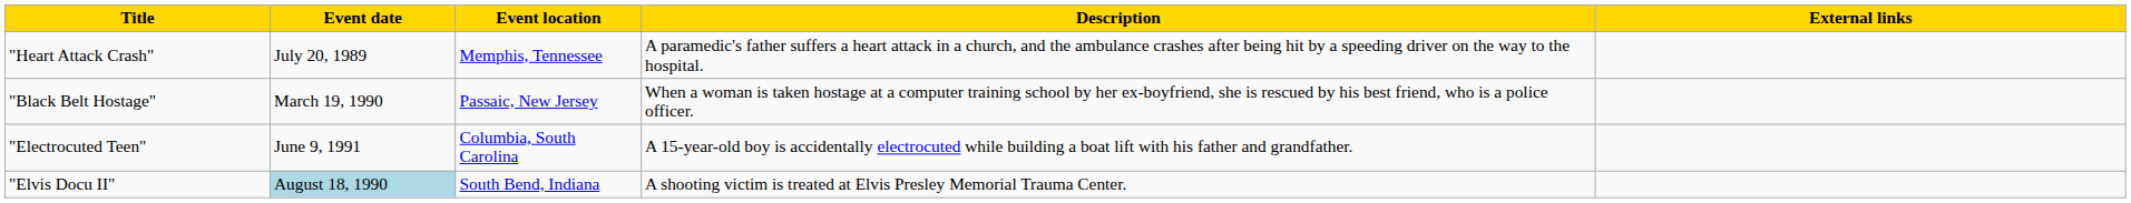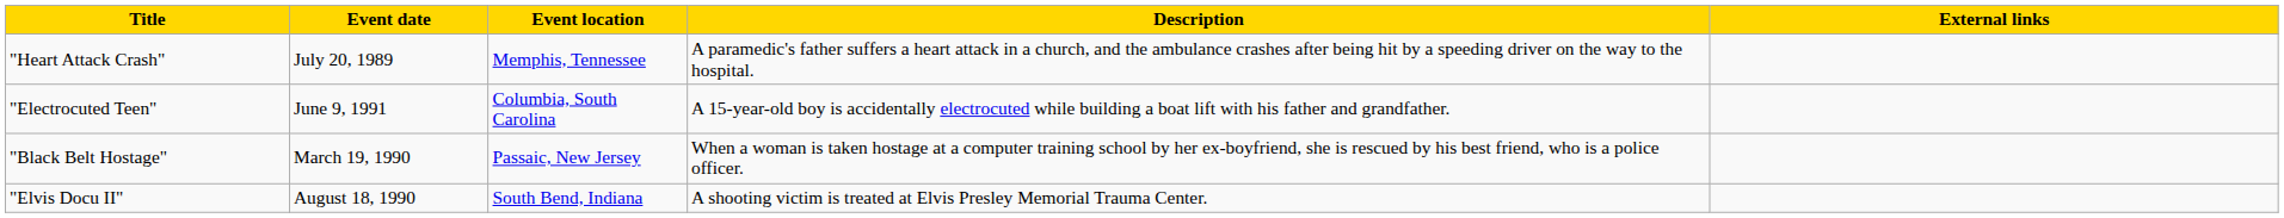rows swapped: "Black Belt Hostage" <-> "Electrocuted Teen"
"Elvis Docu II" | Event date: lightblue background -> no background
